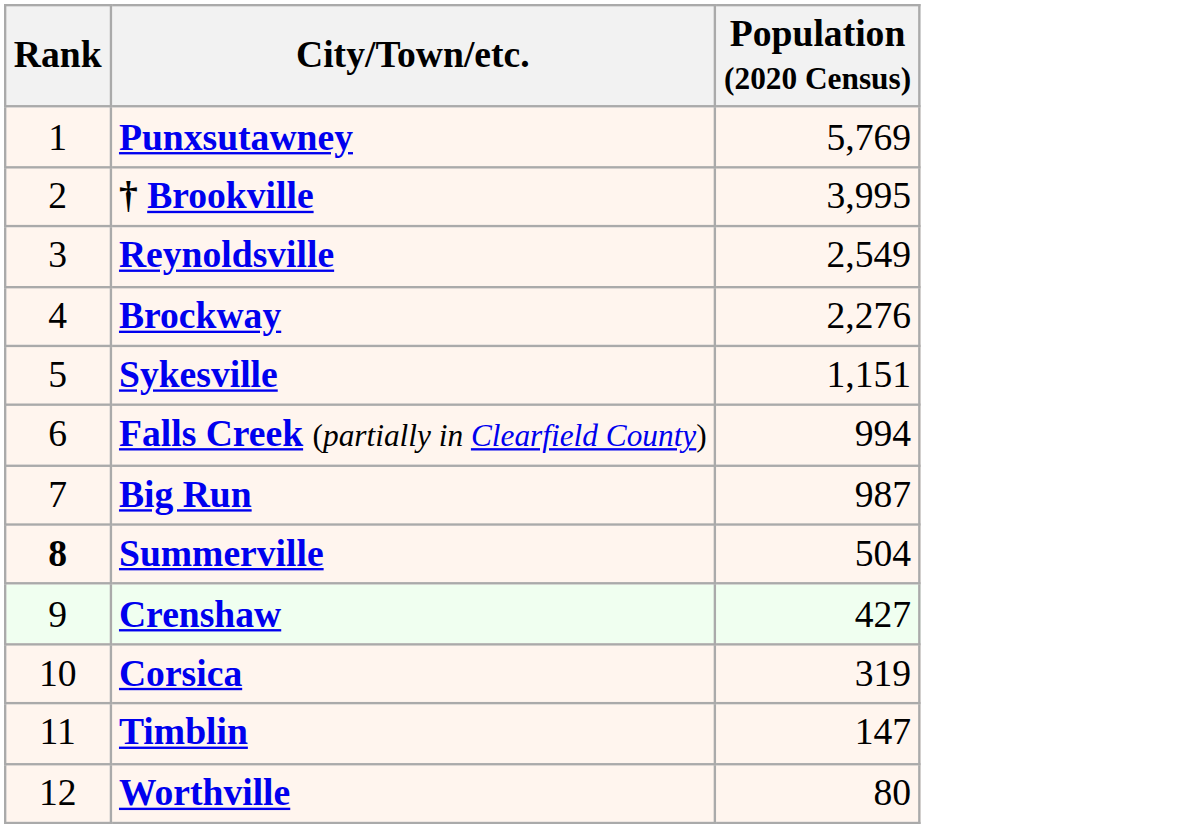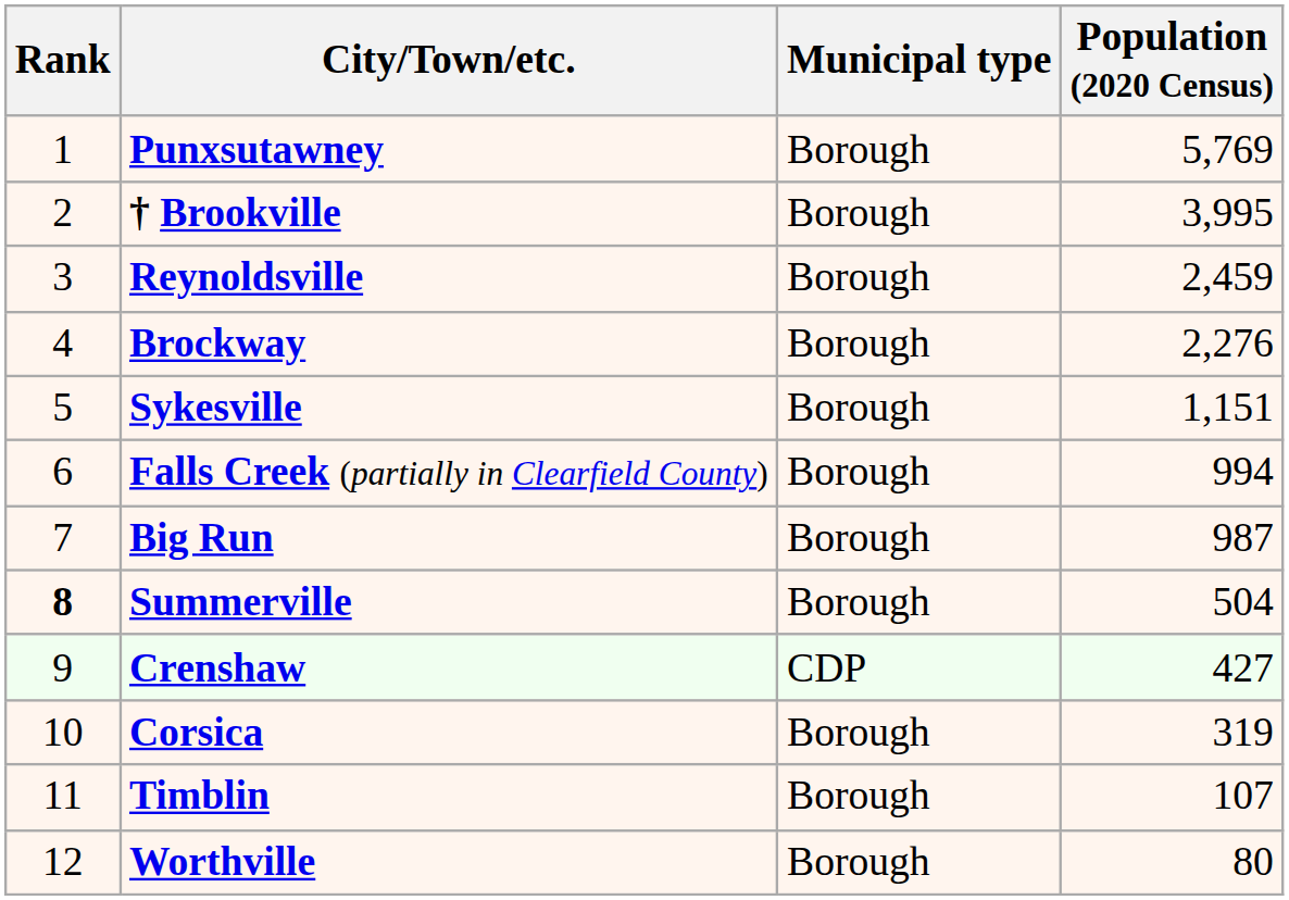+ column: Municipal type | Borough | Borough | Borough | Borough | Borough | Borough | Borough | Borough | CDP | Borough | Borough | Borough
Reynoldsville | Population (2020 Census): 2,549 -> 2,459
Timblin | Population (2020 Census): 147 -> 107
